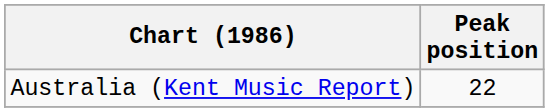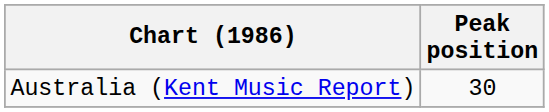Australia (Kent Music Report) | Peak position: 22 -> 30
